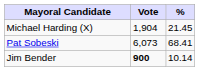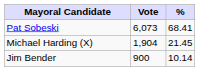rows swapped: Pat Sobeski <-> Michael Harding (X)
Jim Bender | Vote: bold -> normal
